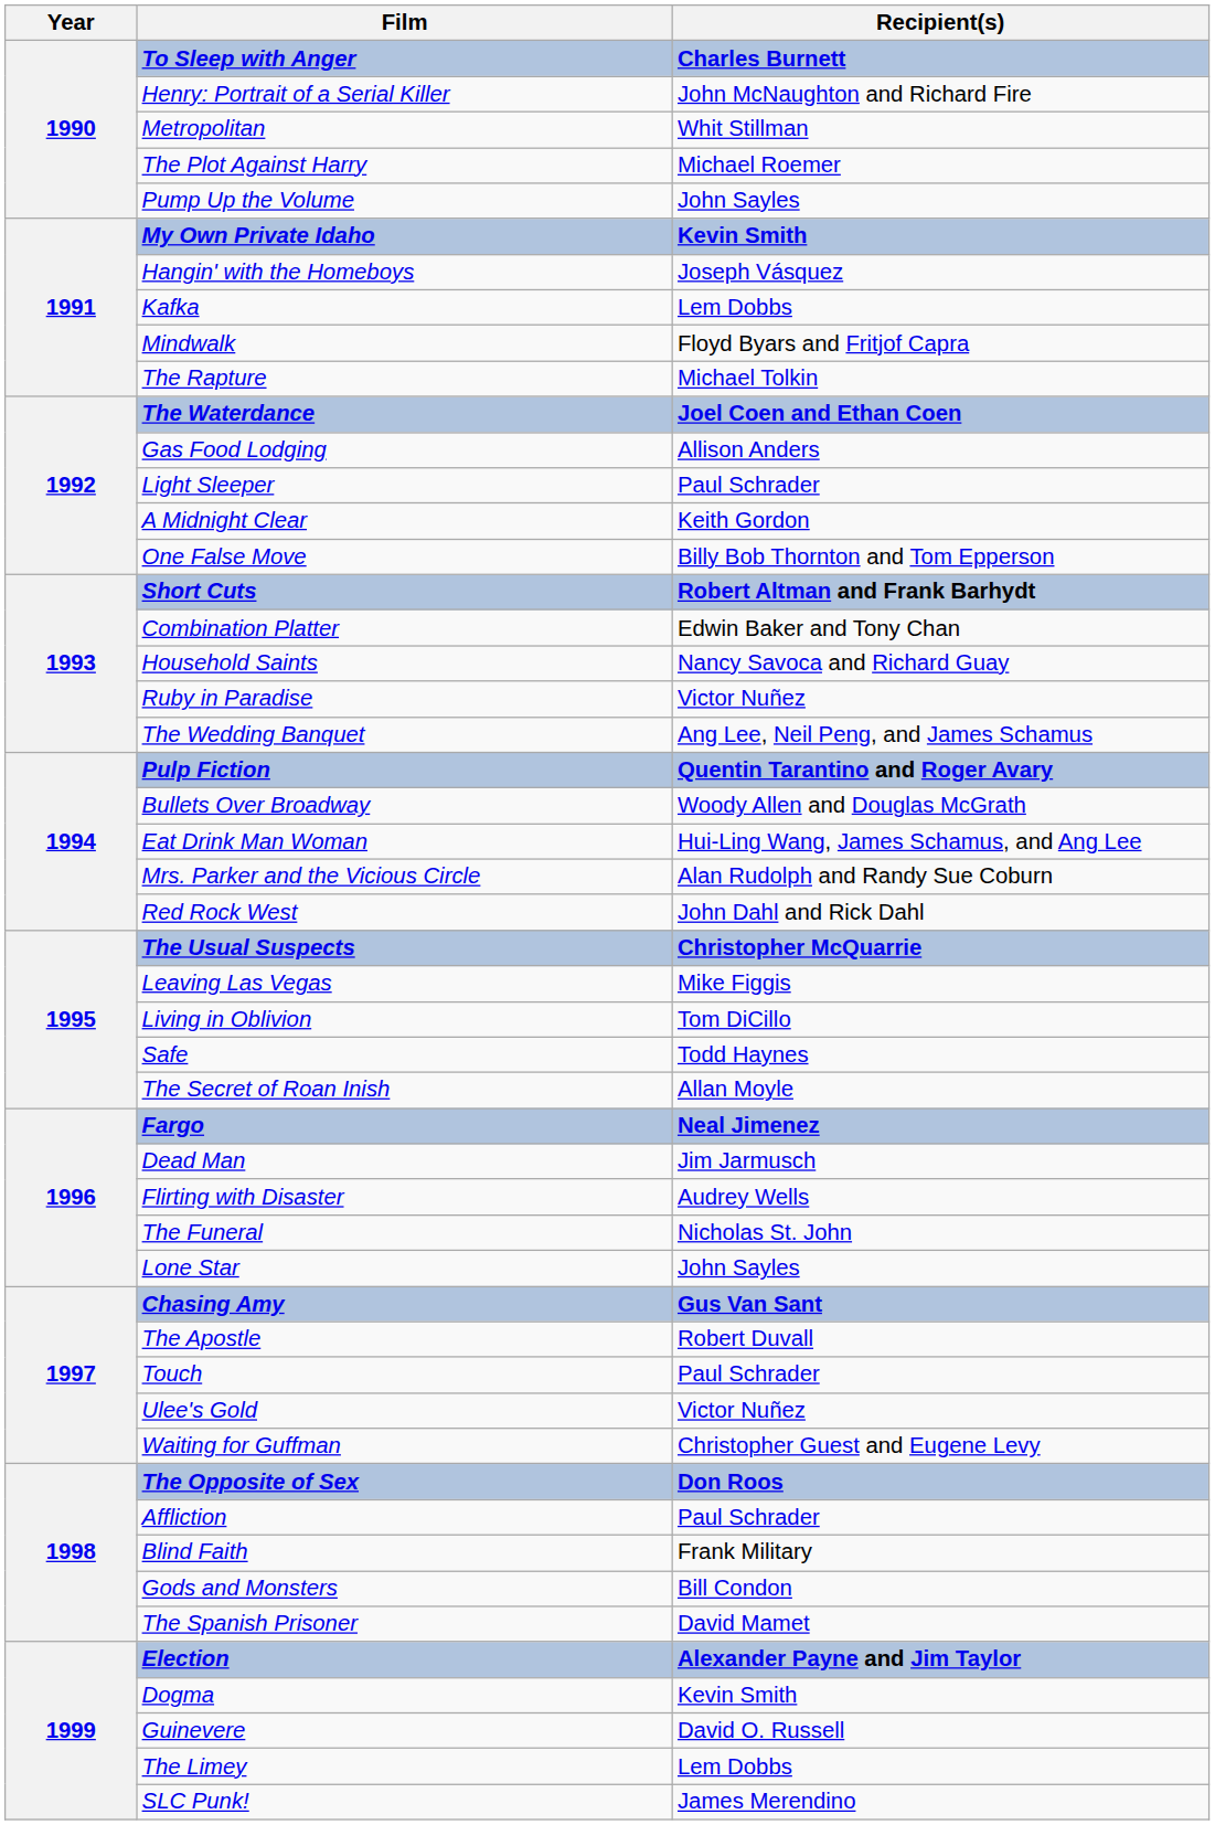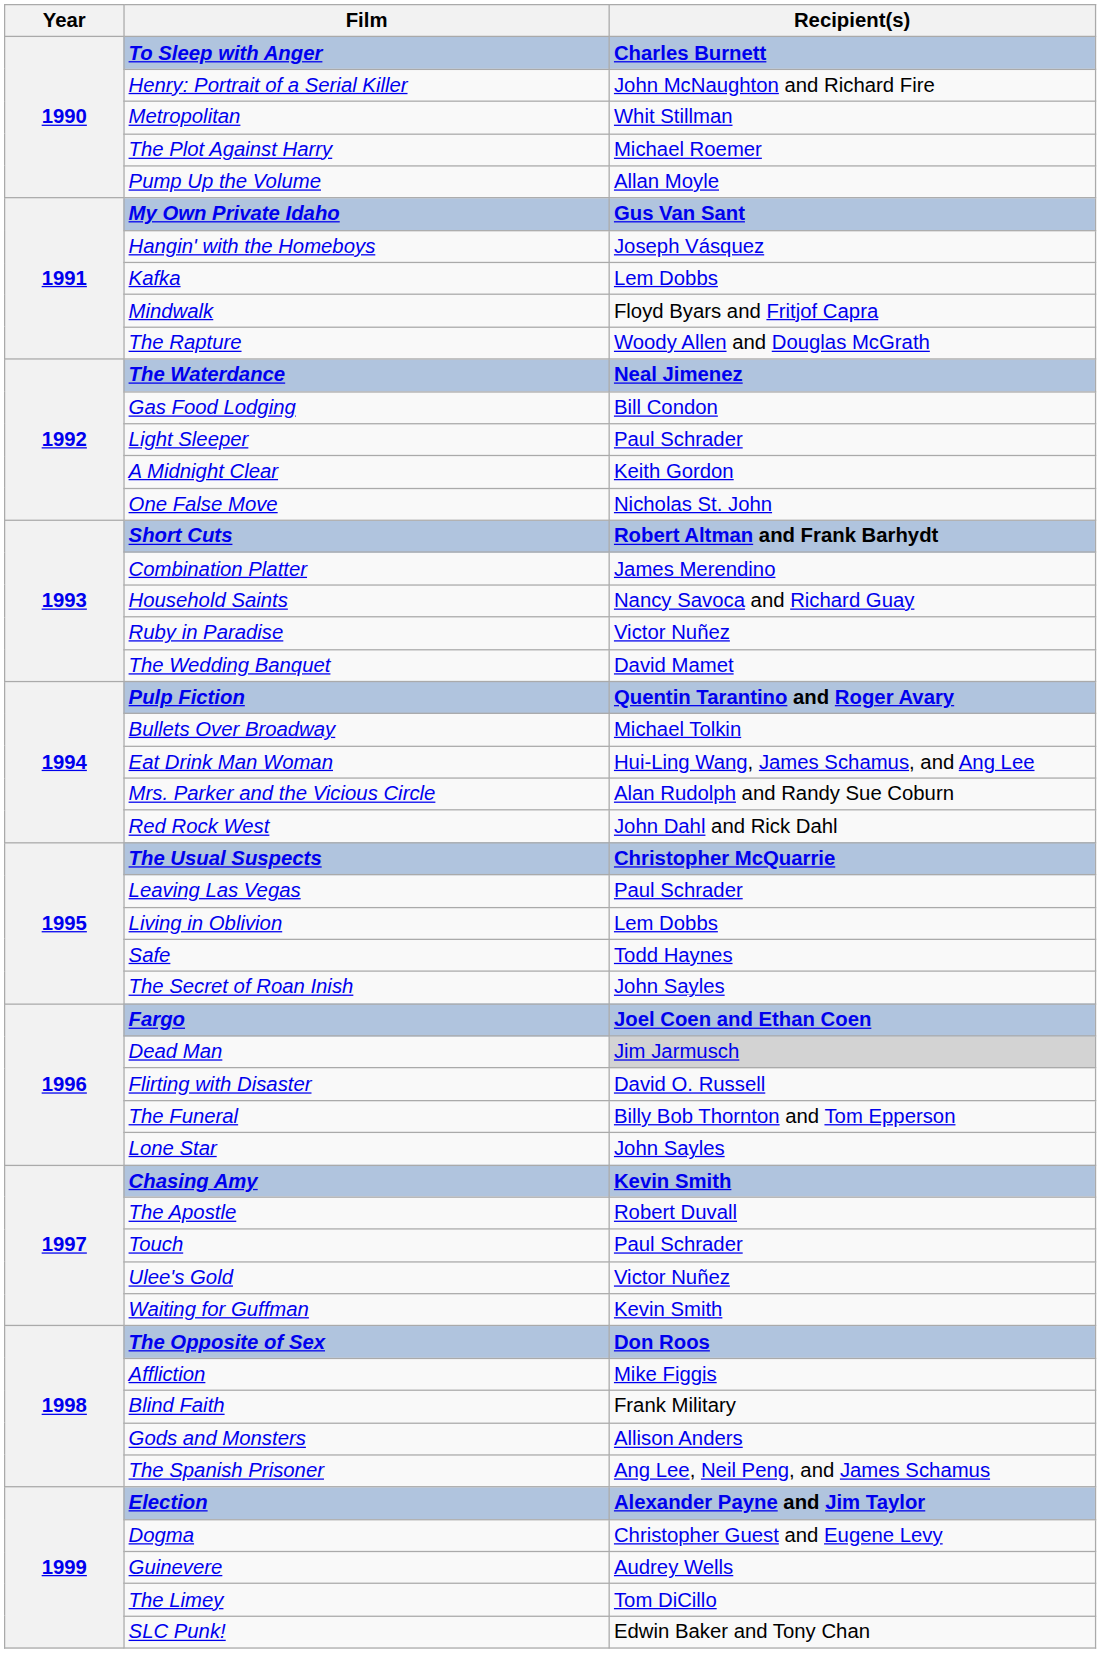Pump Up the Volume | Recipient(s): John Sayles -> Allan Moyle
My Own Private Idaho | Recipient(s): Kevin Smith -> Gus Van Sant
The Rapture | Recipient(s): Michael Tolkin -> Woody Allen and Douglas McGrath
The Waterdance | Recipient(s): Joel Coen and Ethan Coen -> Neal Jimenez
Gas Food Lodging | Recipient(s): Allison Anders -> Bill Condon
One False Move | Recipient(s): Billy Bob Thornton and Tom Epperson -> Nicholas St. John
Combination Platter | Recipient(s): Edwin Baker and Tony Chan -> James Merendino
The Wedding Banquet | Recipient(s): Ang Lee, Neil Peng, and James Schamus -> David Mamet
Bullets Over Broadway | Recipient(s): Woody Allen and Douglas McGrath -> Michael Tolkin
Leaving Las Vegas | Recipient(s): Mike Figgis -> Paul Schrader
Living in Oblivion | Recipient(s): Tom DiCillo -> Lem Dobbs
The Secret of Roan Inish | Recipient(s): Allan Moyle -> John Sayles
Fargo | Recipient(s): Neal Jimenez -> Joel Coen and Ethan Coen
Dead Man | Recipient(s): no background -> lightgrey background
Flirting with Disaster | Recipient(s): Audrey Wells -> David O. Russell
The Funeral | Recipient(s): Nicholas St. John -> Billy Bob Thornton and Tom Epperson
Chasing Amy | Recipient(s): Gus Van Sant -> Kevin Smith
Waiting for Guffman | Recipient(s): Christopher Guest and Eugene Levy -> Kevin Smith
Affliction | Recipient(s): Paul Schrader -> Mike Figgis
Gods and Monsters | Recipient(s): Bill Condon -> Allison Anders
The Spanish Prisoner | Recipient(s): David Mamet -> Ang Lee, Neil Peng, and James Schamus
Dogma | Recipient(s): Kevin Smith -> Christopher Guest and Eugene Levy
Guinevere | Recipient(s): David O. Russell -> Audrey Wells
The Limey | Recipient(s): Lem Dobbs -> Tom DiCillo
SLC Punk! | Recipient(s): James Merendino -> Edwin Baker and Tony Chan
